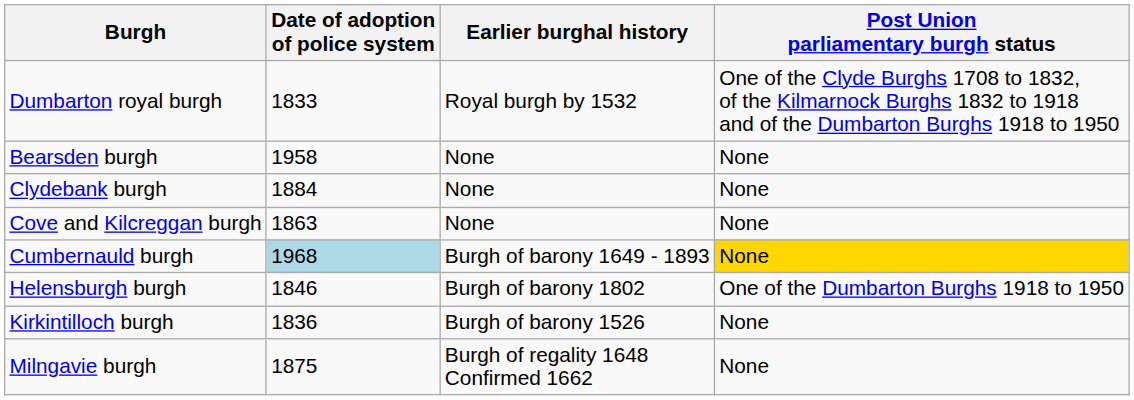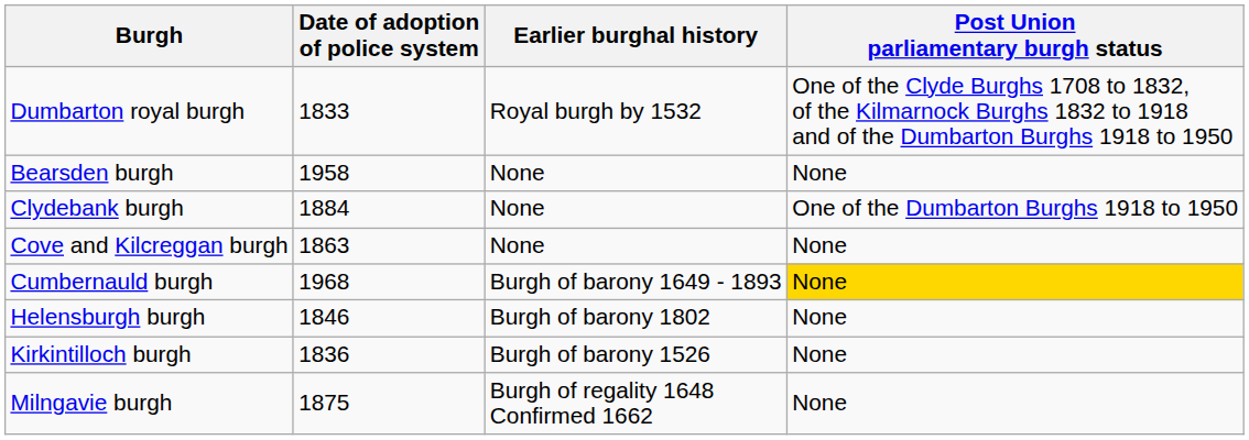Clydebank burgh | Post Union parliamentary burgh status: None -> One of the Dumbarton Burghs 1918 to 1950
Cumbernauld burgh | Date of adoption of police system: lightblue background -> no background
Helensburgh burgh | Post Union parliamentary burgh status: One of the Dumbarton Burghs 1918 to 1950 -> None
